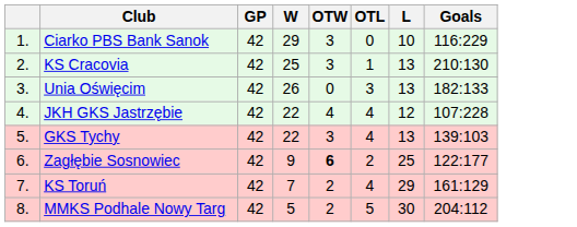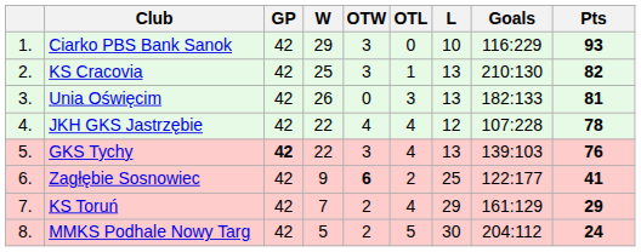+ column: Pts | 93 | 82 | 81 | 78 | 76 | 41 | 29 | 24
GKS Tychy | GP: normal -> bold
